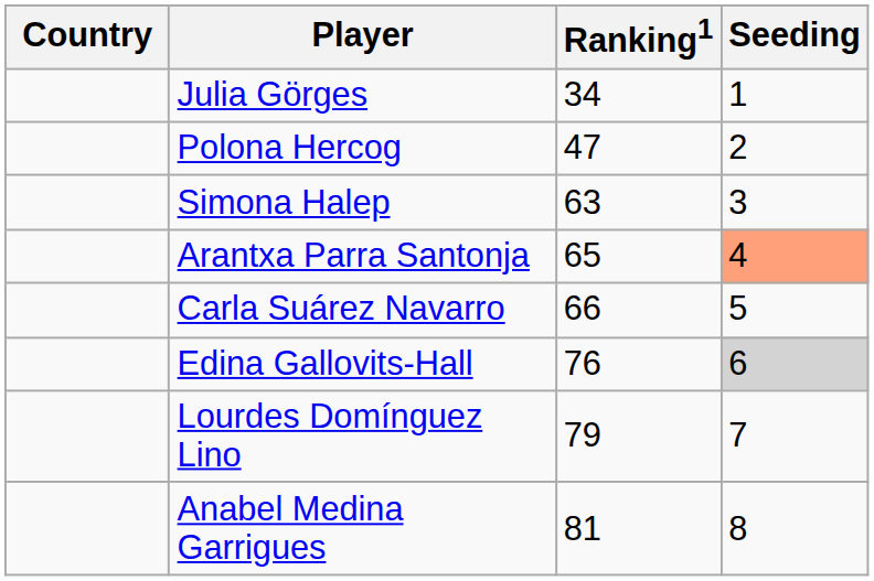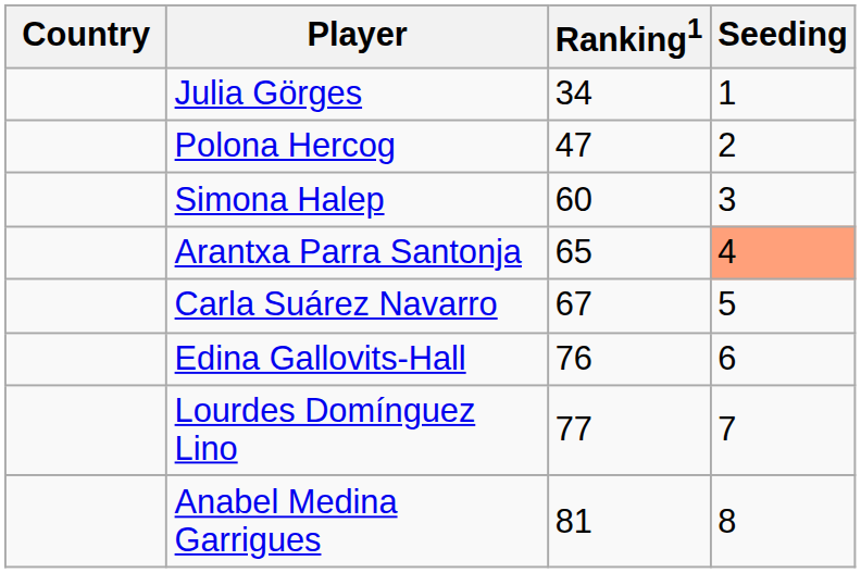Simona Halep | Ranking1: 63 -> 60
Carla Suárez Navarro | Ranking1: 66 -> 67
Edina Gallovits-Hall | Seeding: lightgrey background -> no background
Lourdes Domínguez Lino | Ranking1: 79 -> 77
